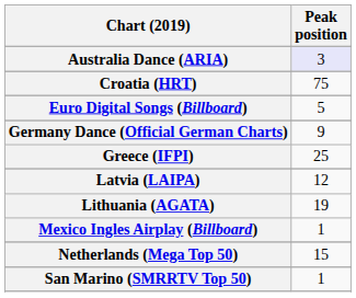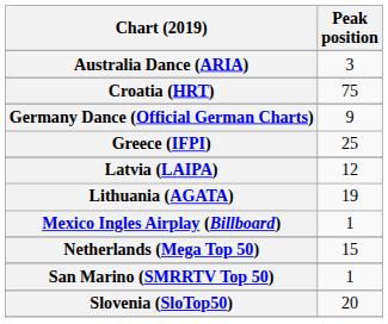Australia Dance (ARIA) | Peak position: lavender background -> no background
- row: Euro Digital Songs (Billboard) | 5
+ row: Slovenia (SloTop50) | 20
